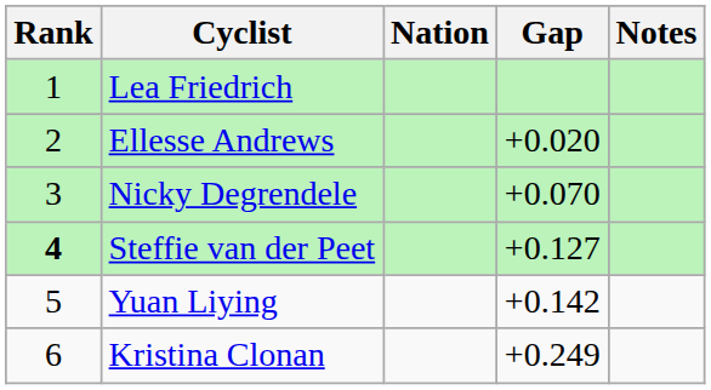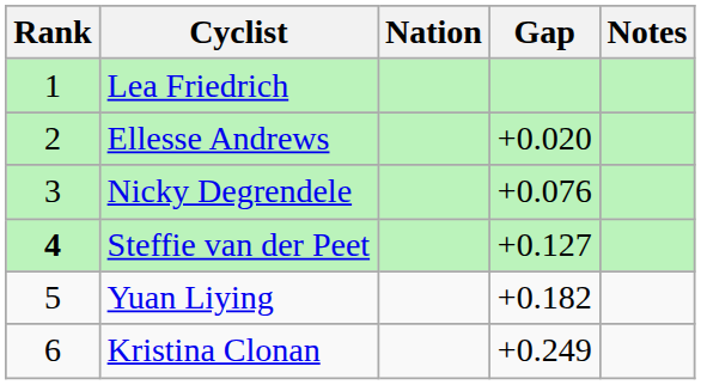Nicky Degrendele | Gap: +0.070 -> +0.076
Yuan Liying | Gap: +0.142 -> +0.182
